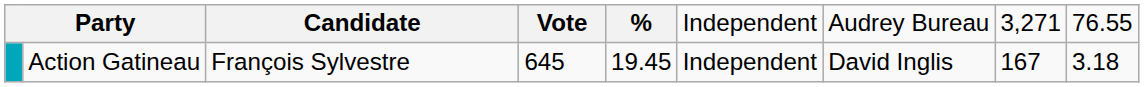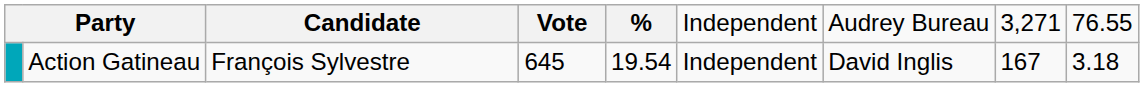Action Gatineau | column 5: 19.45 -> 19.54
